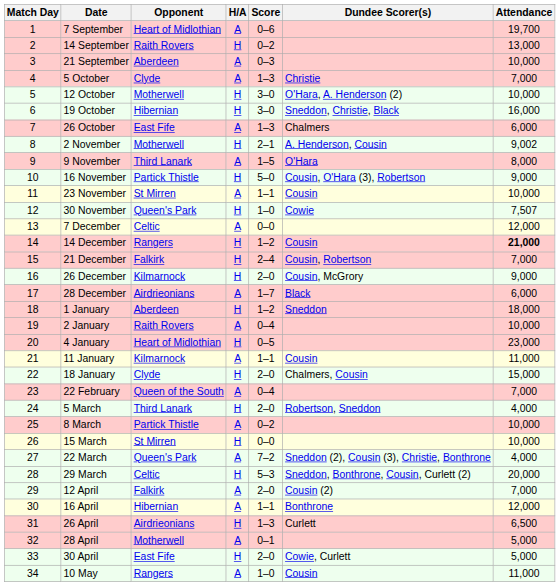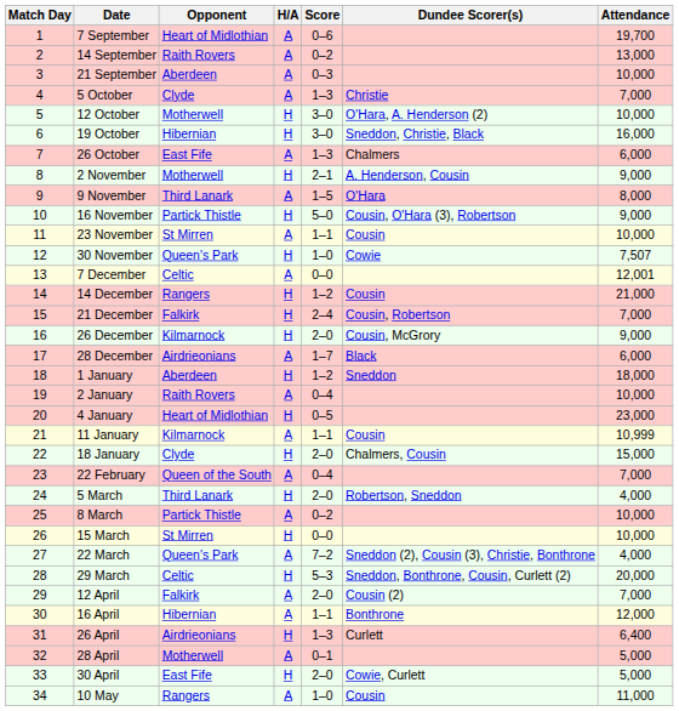14 September | H/A: H -> A
2 November | Attendance: 9,002 -> 9,000
7 December | Attendance: 12,000 -> 12,001
14 December | Attendance: bold -> normal
11 January | Attendance: 11,000 -> 10,999
26 April | Attendance: 6,500 -> 6,400
